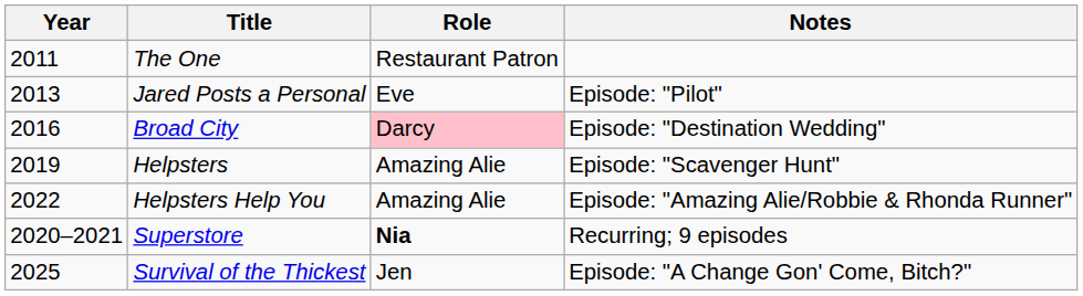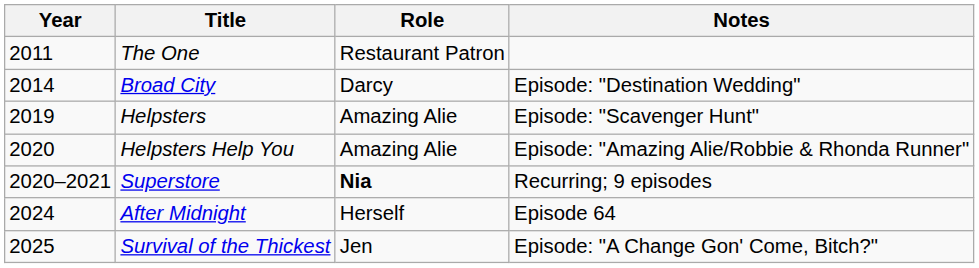- row: 2013 | Jared Posts a Personal | Eve | Episode: "Pilot"
Broad City | Year: 2016 -> 2014
Broad City | Role: pink background -> no background
Helpsters Help You | Year: 2022 -> 2020
+ row: 2024 | After Midnight | Herself | Episode 64
